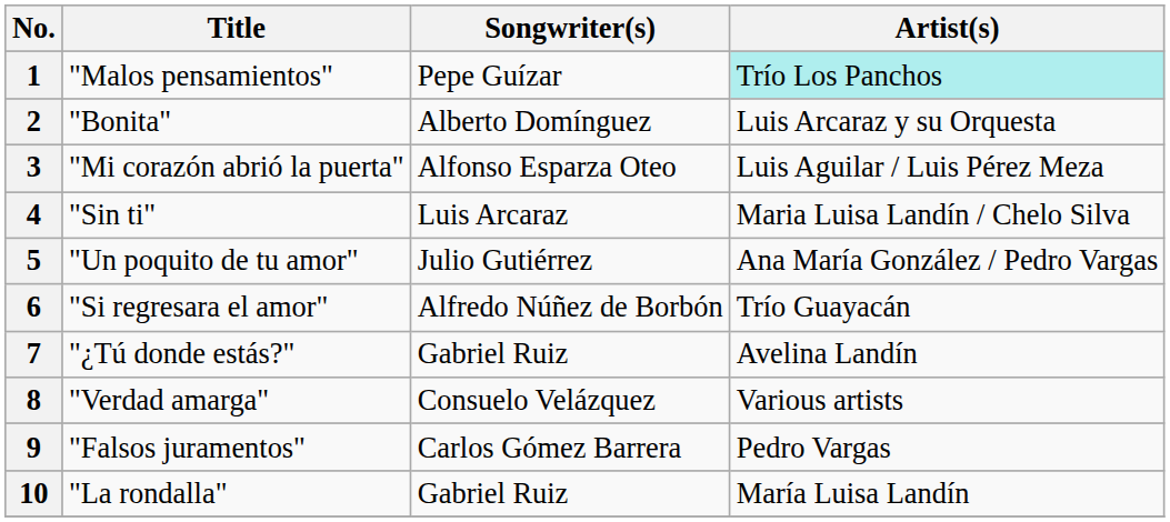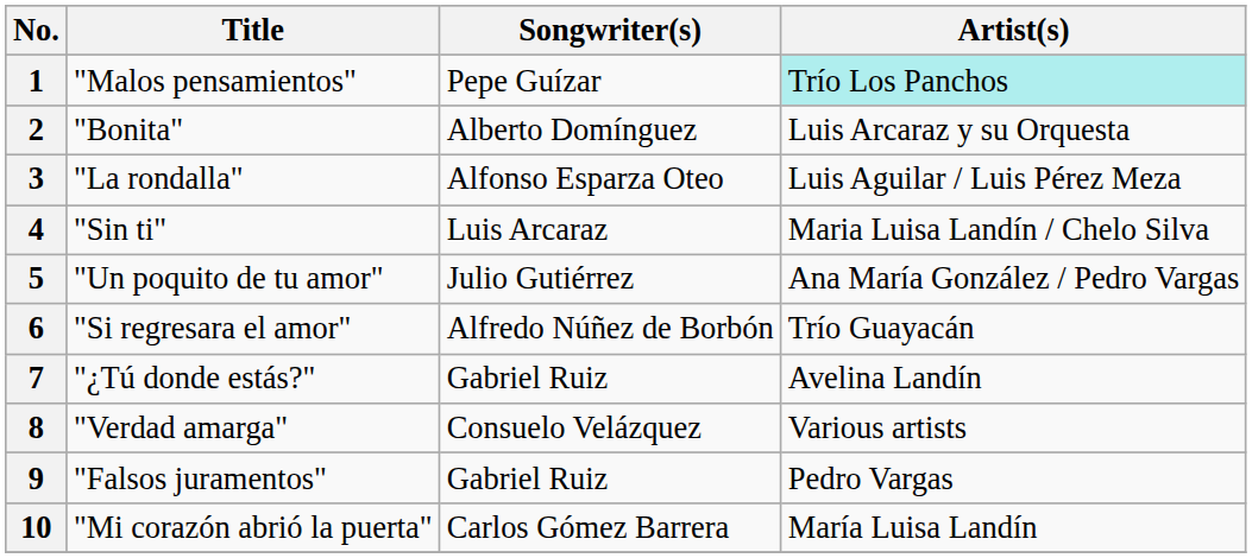3 | Title: "Mi corazón abrió la puerta" -> "La rondalla"
9 | Songwriter(s): Carlos Gómez Barrera -> Gabriel Ruiz
10 | Title: "La rondalla" -> "Mi corazón abrió la puerta"
10 | Songwriter(s): Gabriel Ruiz -> Carlos Gómez Barrera
